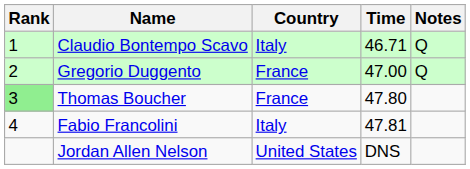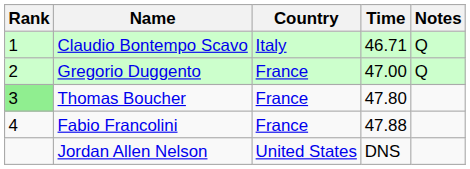Fabio Francolini | Country: Italy -> France
Fabio Francolini | Time: 47.81 -> 47.88
